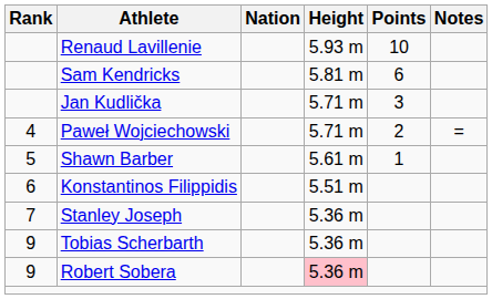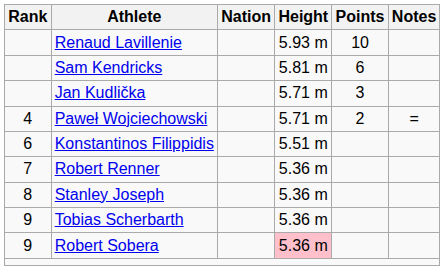- row: 5 | Shawn Barber | 5.61 m | 1
+ row: 7 | Robert Renner | 5.36 m
Stanley Joseph | Rank: 7 -> 8
